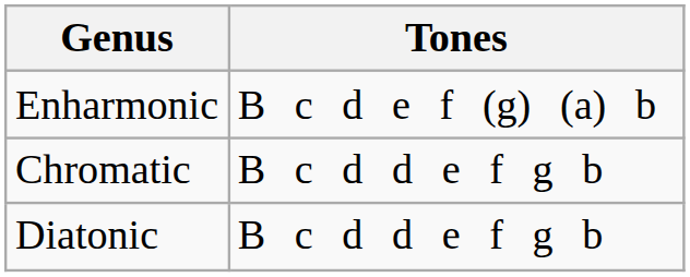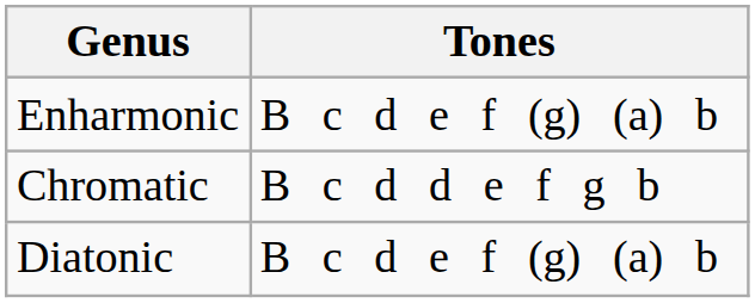Diatonic | Tones: B c d d e f g b -> B c d e f (g) (a) b
